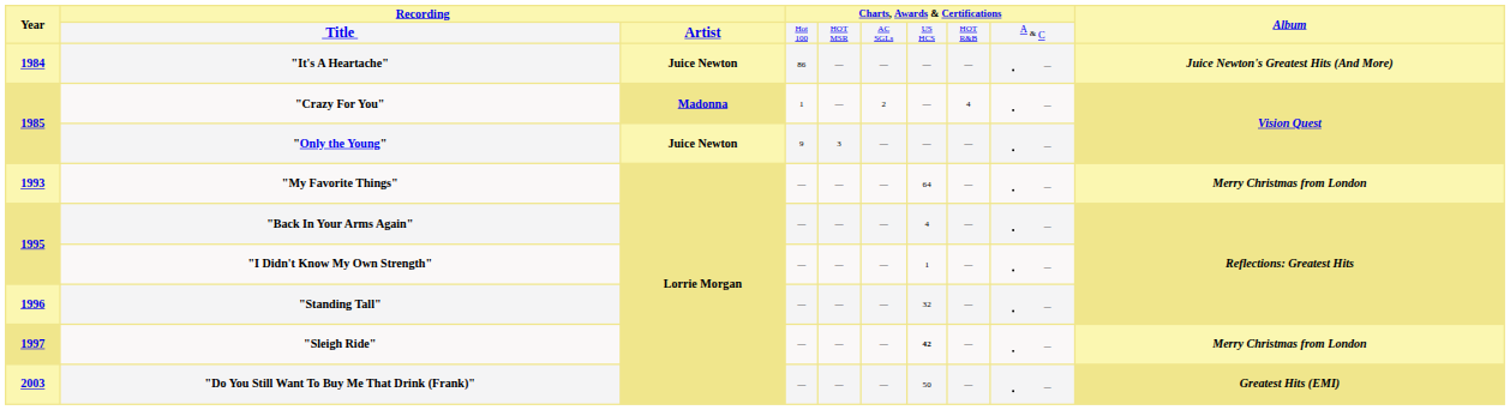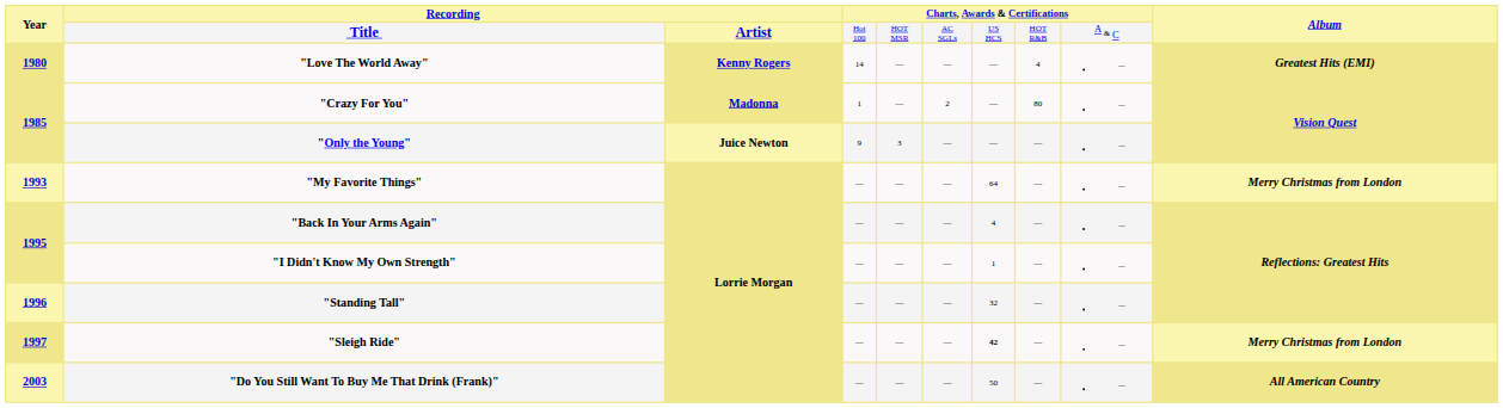+ row: 1980 | "Love The World Away" | Kenny Rogers | 14 | — | — | — | 4 | — | Greatest Hits (EMI)
- row: 1984 | "It's A Heartache" | Juice Newton | 86 | — | — | — | — | — | Juice Newton's Greatest Hits (And More)
"Crazy For You" | Charts, Awards & Certifications / HOT R&B: 4 -> 80
"Do You Still Want To Buy Me That Drink (Frank)" | Album: Greatest Hits (EMI) -> All American Country
